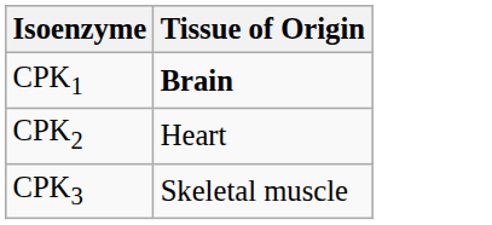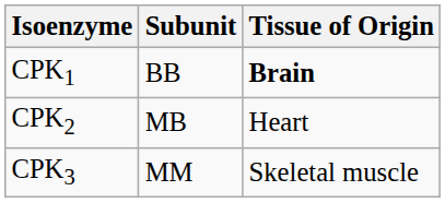+ column: Subunit | BB | MB | MM
